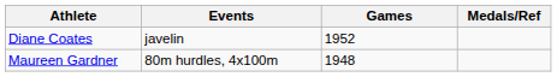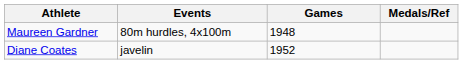rows swapped: Maureen Gardner <-> Diane Coates
